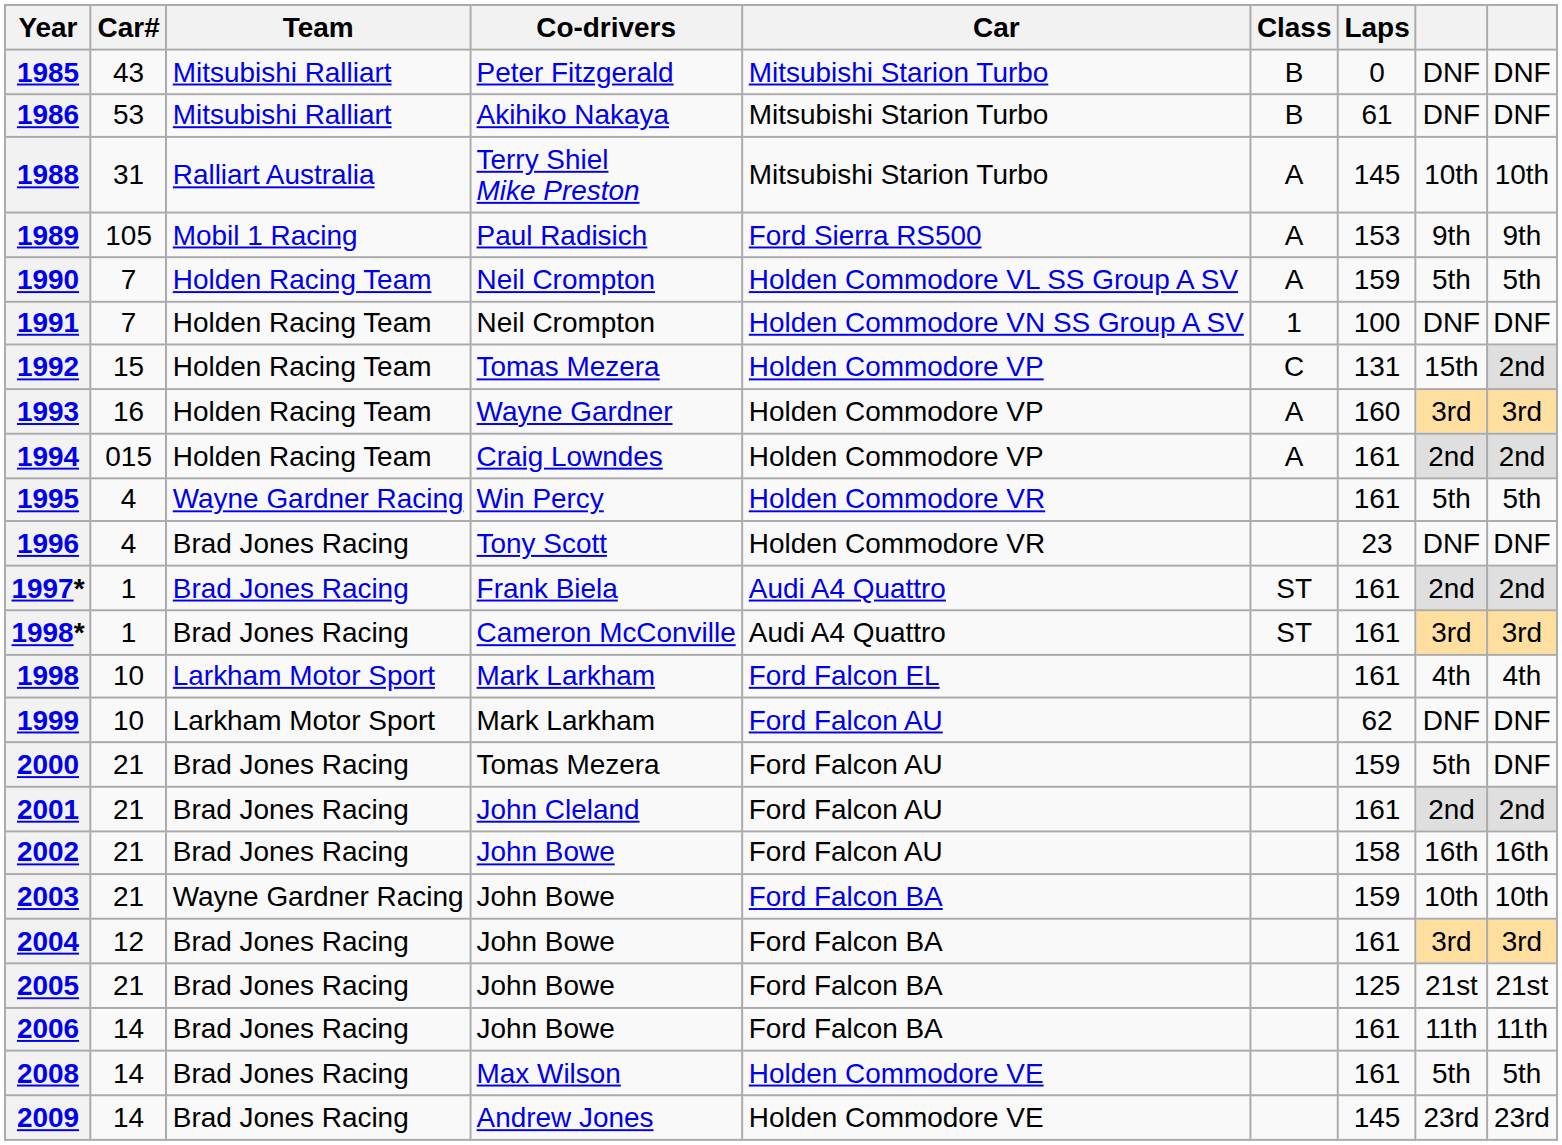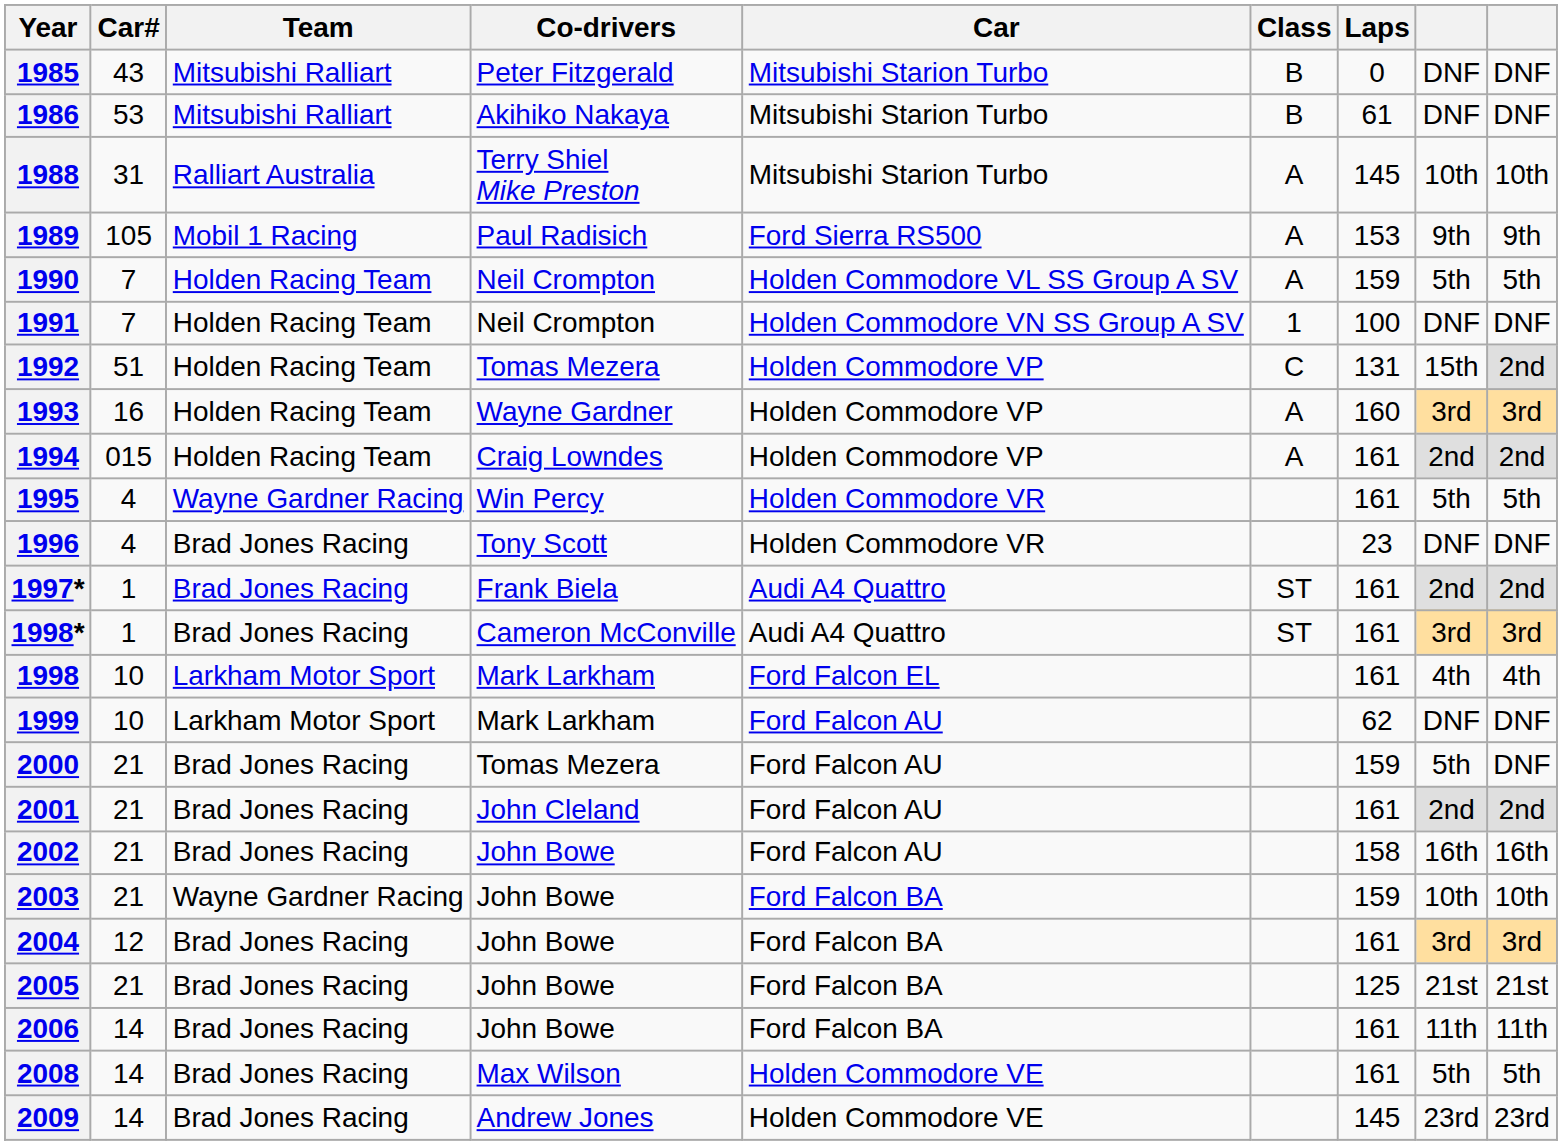1992 | Car#: 15 -> 51
